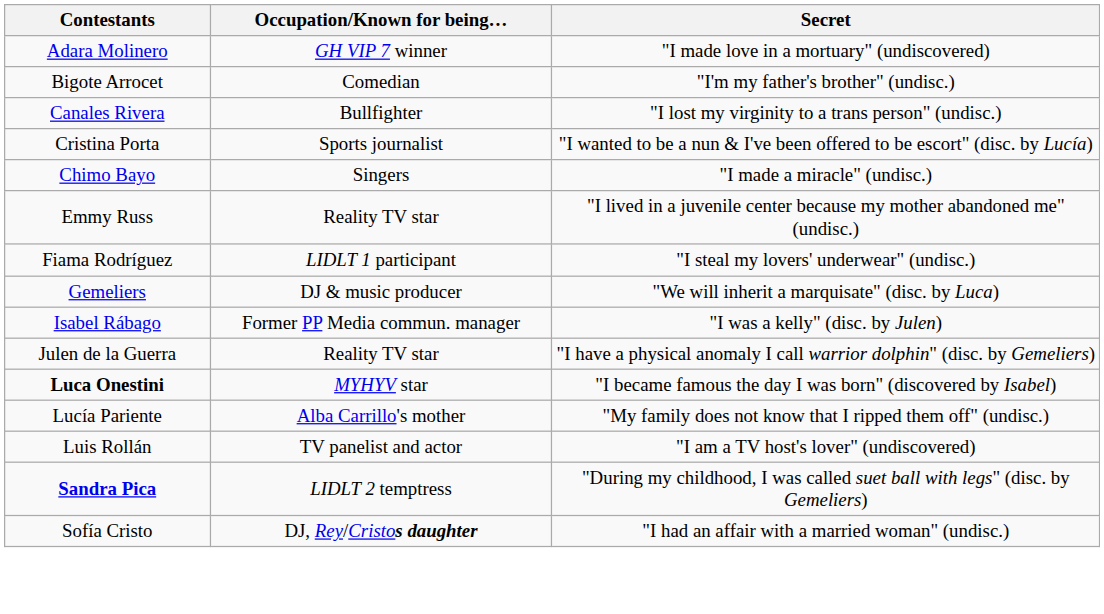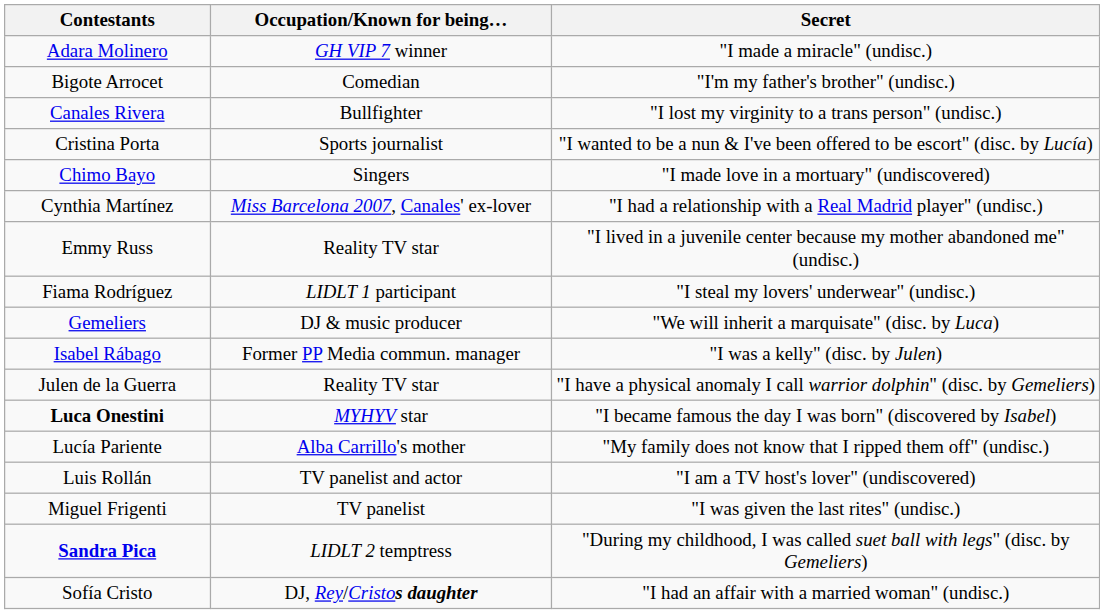Adara Molinero | Secret: "I made love in a mortuary" (undiscovered) -> "I made a miracle" (undisc.)
Chimo Bayo | Secret: "I made a miracle" (undisc.) -> "I made love in a mortuary" (undiscovered)
+ row: Cynthia Martínez | Miss Barcelona 2007, Canales' ex-lover | "I had a relationship with a Real Madrid player" (undisc.)
+ row: Miguel Frigenti | TV panelist | "I was given the last rites" (undisc.)
